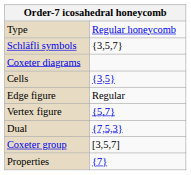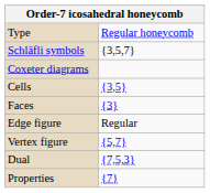+ row: Faces | {3}
- row: Coxeter group | [3,5,7]
